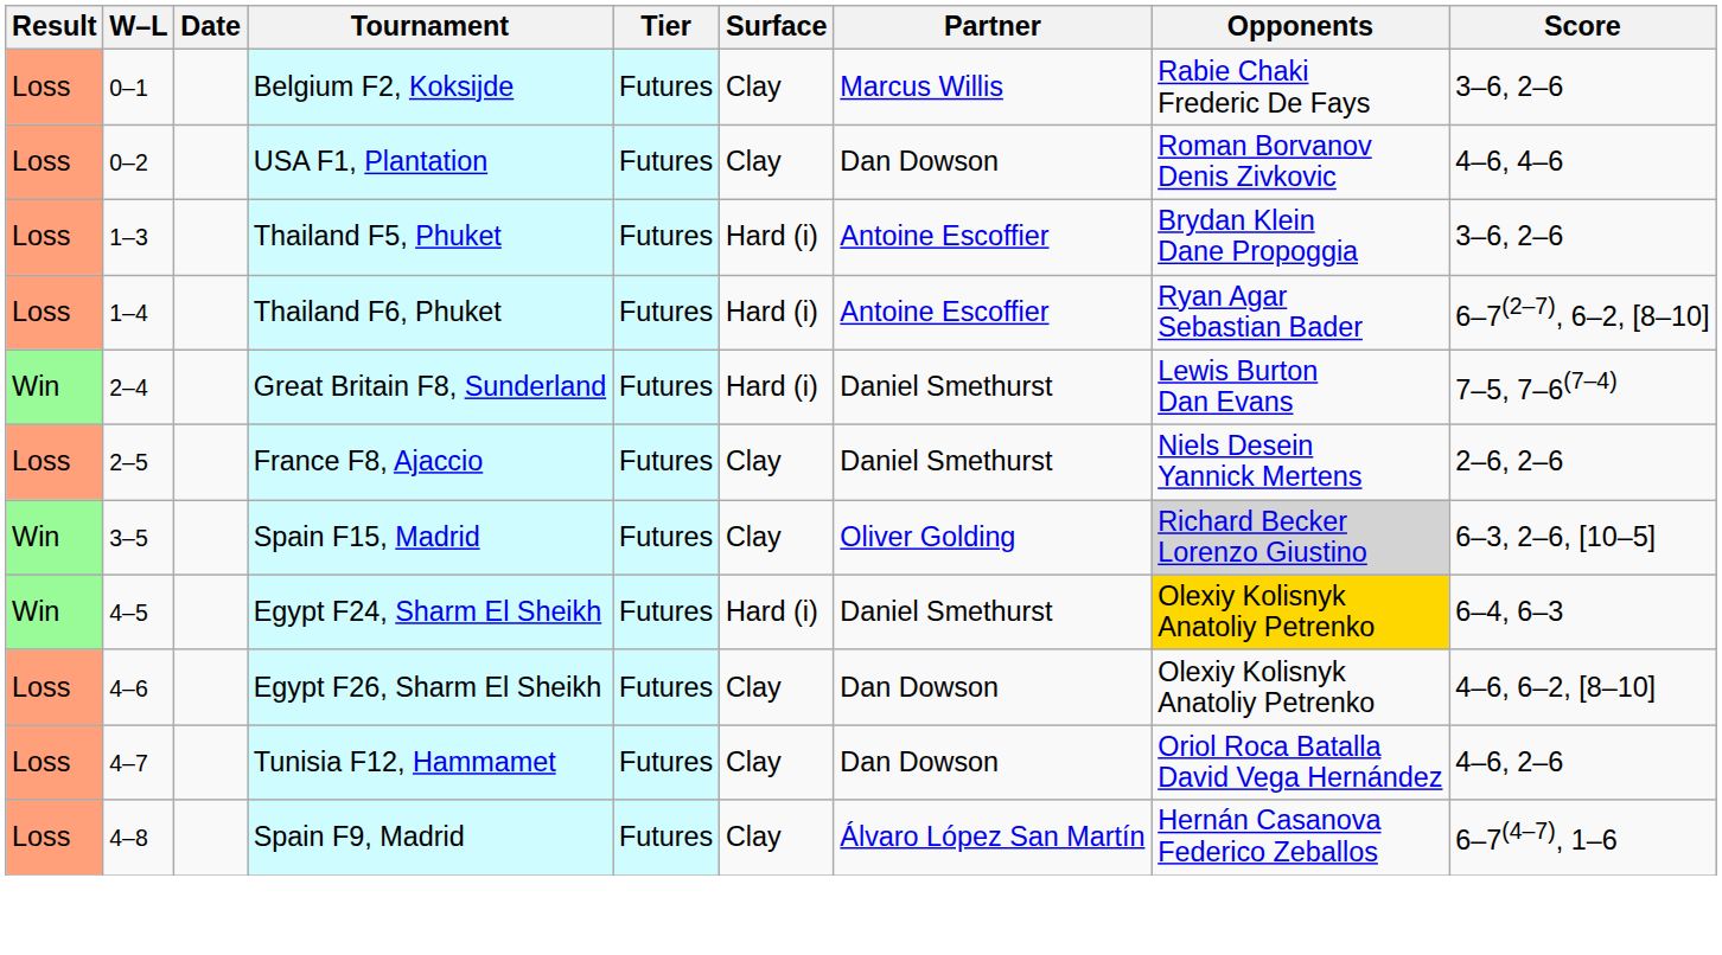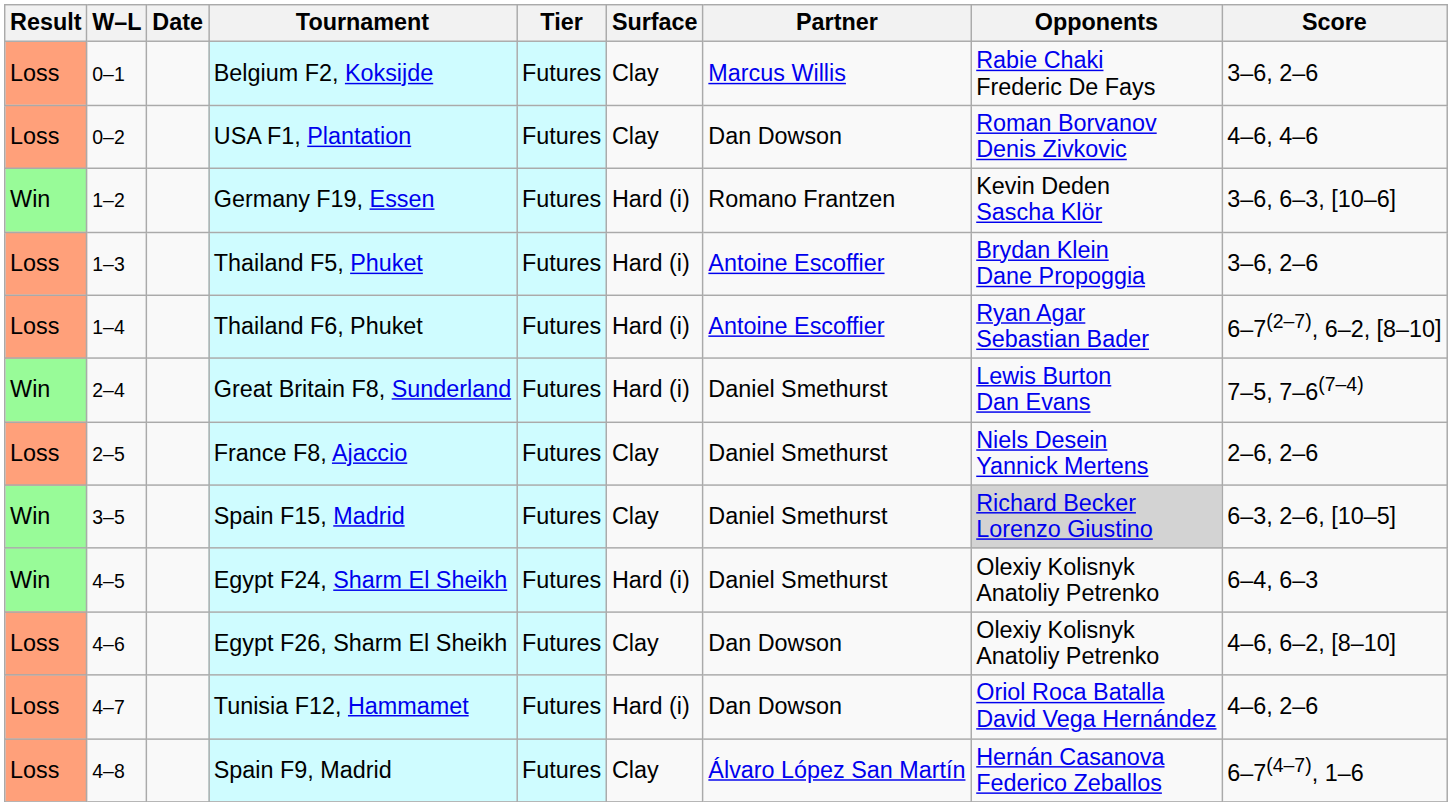+ row: Win | 1–2 | Germany F19, Essen | Futures | Hard (i) | Romano Frantzen | Kevin Deden Sascha Klör | 3–6, 6–3, [10–6]
Spain F15, Madrid | Partner: Oliver Golding -> Daniel Smethurst
Egypt F24, Sharm El Sheikh | Opponents: gold background -> no background
Tunisia F12, Hammamet | Surface: Clay -> Hard (i)
